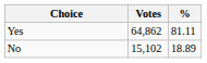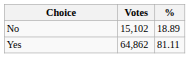rows swapped: Yes <-> No
